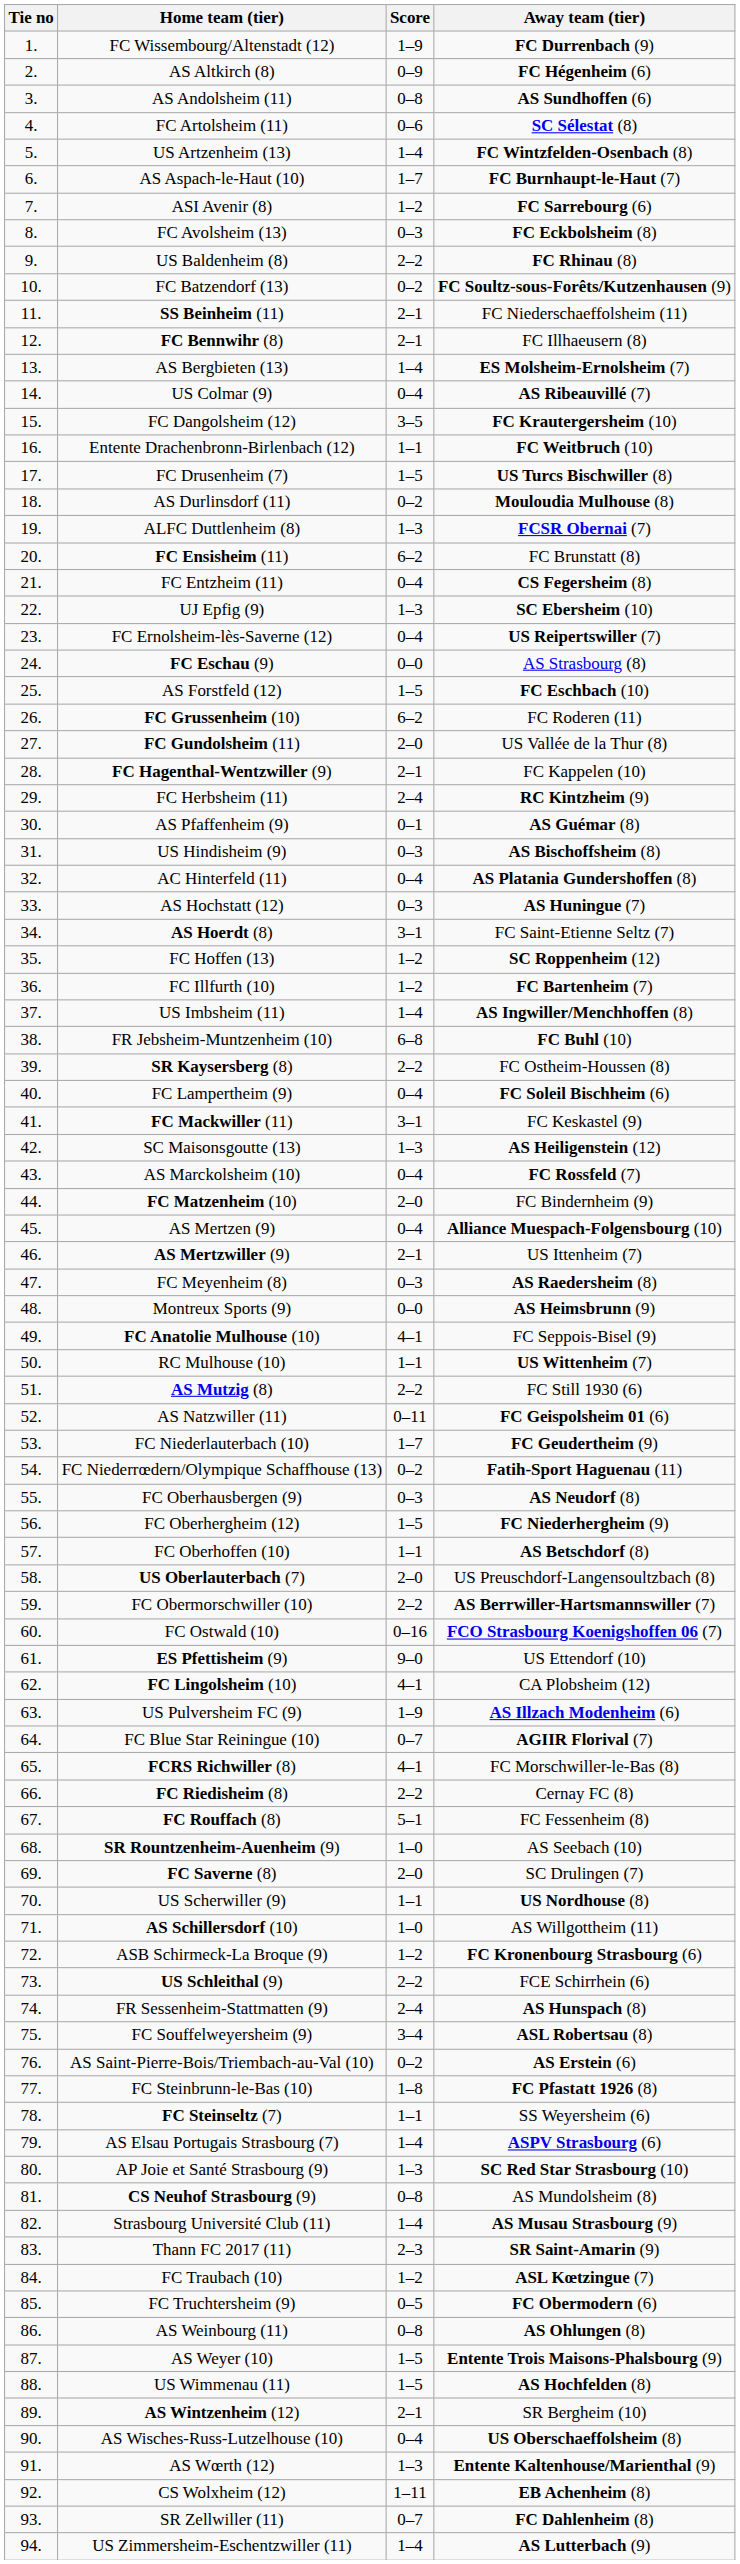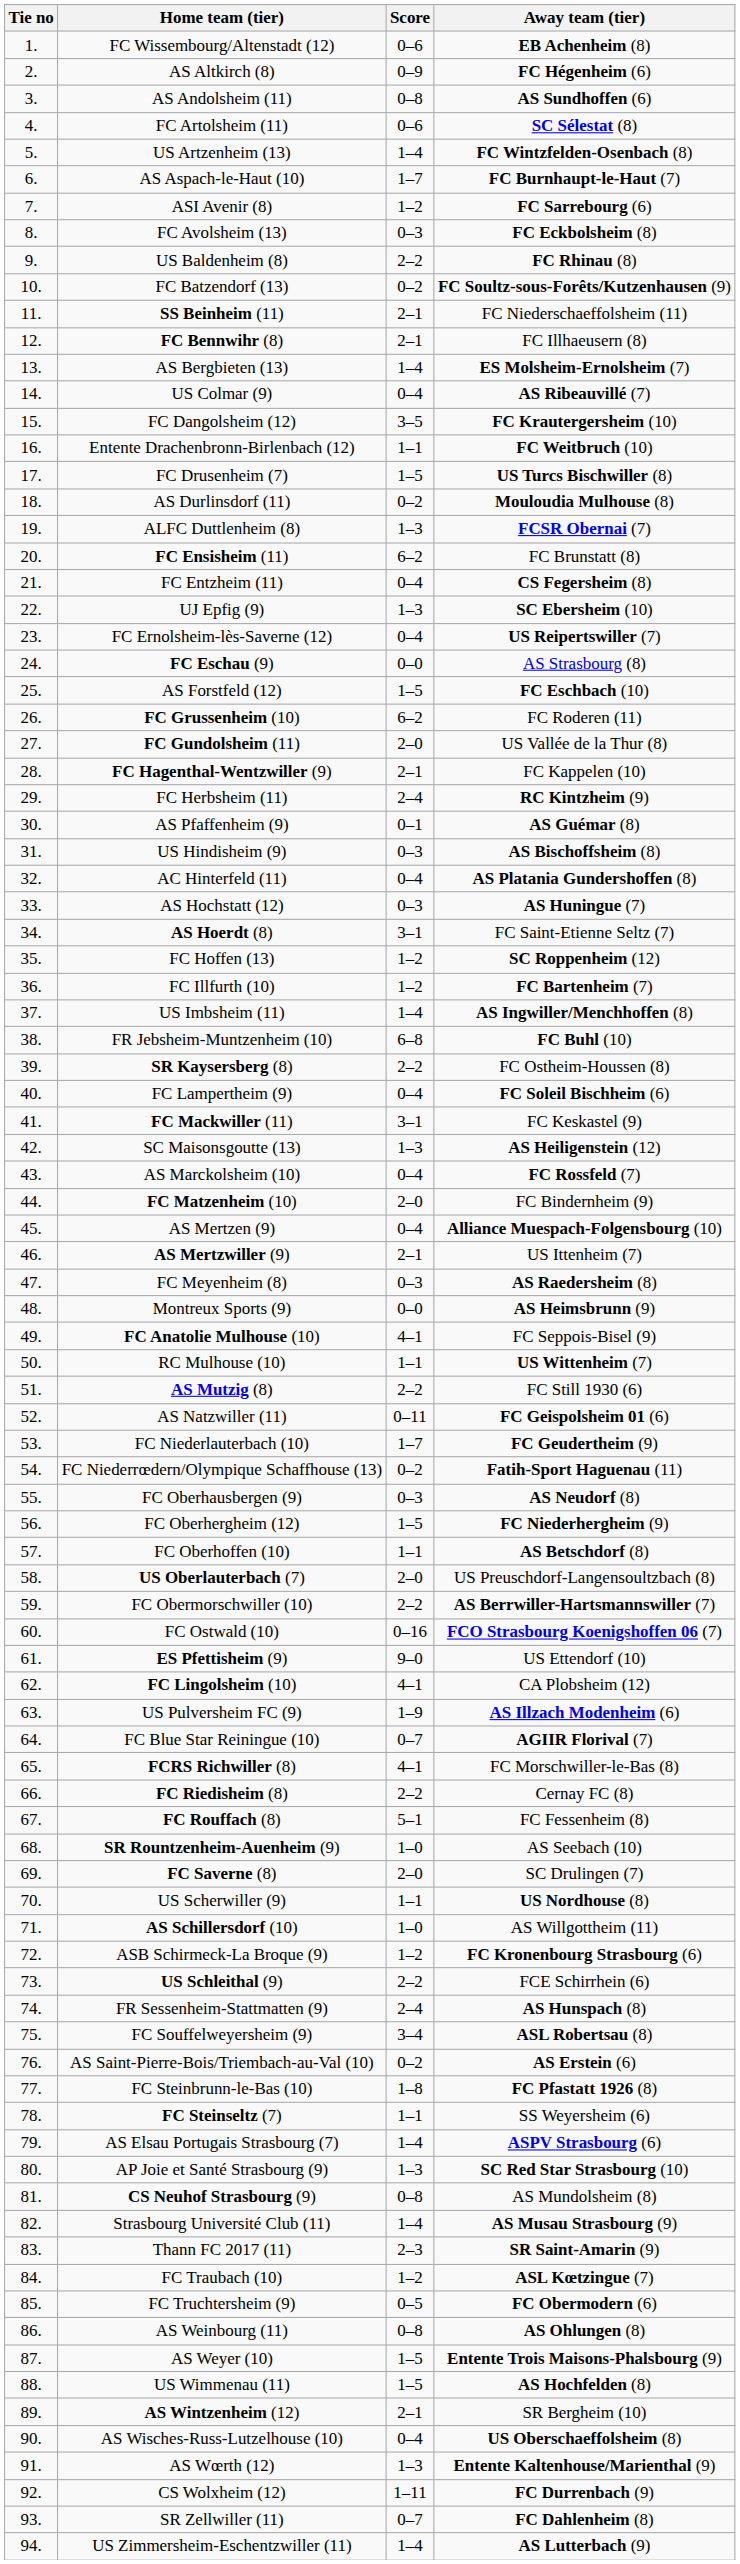FC Wissembourg/Altenstadt (12) | Score: 1–9 -> 0–6
FC Wissembourg/Altenstadt (12) | Away team (tier): FC Durrenbach (9) -> EB Achenheim (8)
CS Wolxheim (12) | Away team (tier): EB Achenheim (8) -> FC Durrenbach (9)
